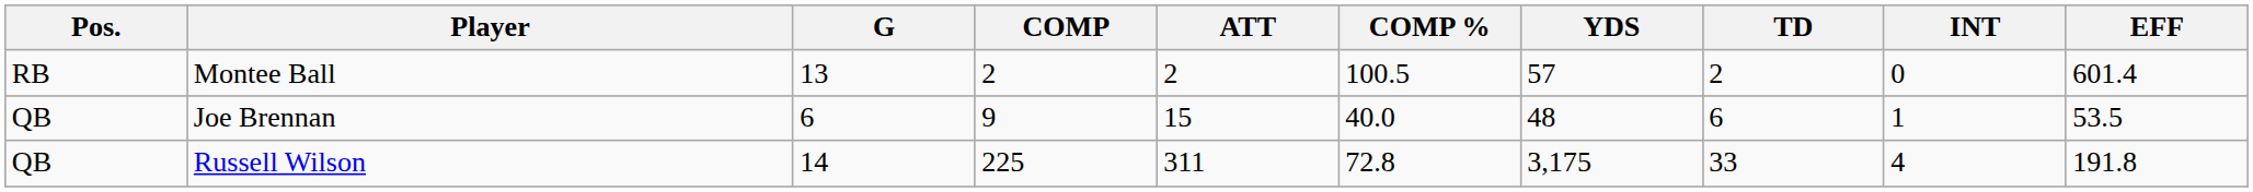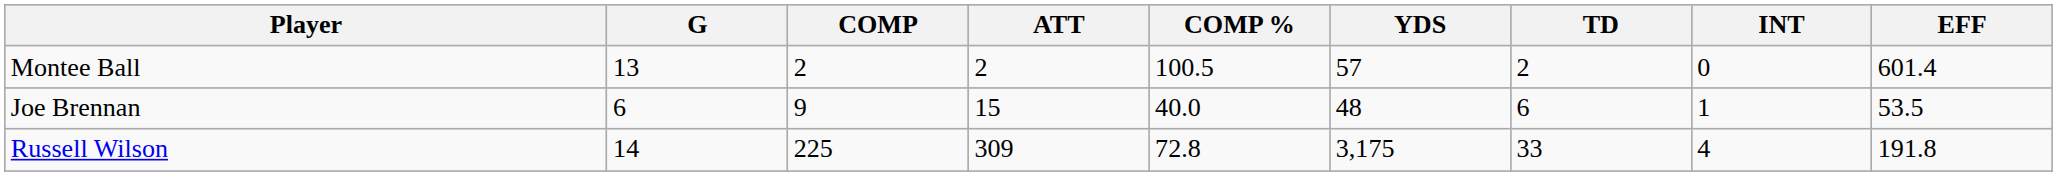- column: Pos. | RB | QB | QB
Russell Wilson | ATT: 311 -> 309
